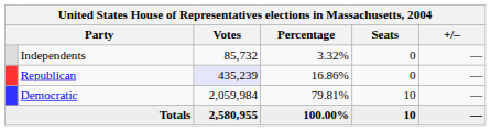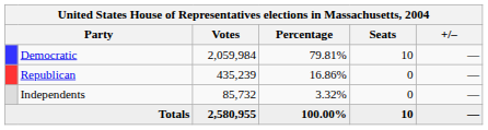rows swapped: Democratic <-> Independents
Republican | Votes: lavender background -> no background
